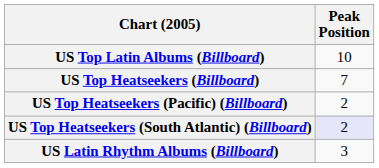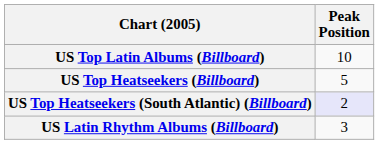US Top Heatseekers (Billboard) | Peak Position: 7 -> 5
- row: US Top Heatseekers (Pacific) (Billboard) | 2
